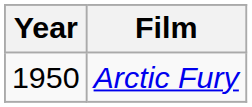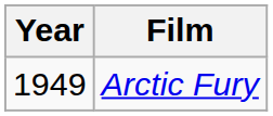Arctic Fury | Year: 1950 -> 1949
